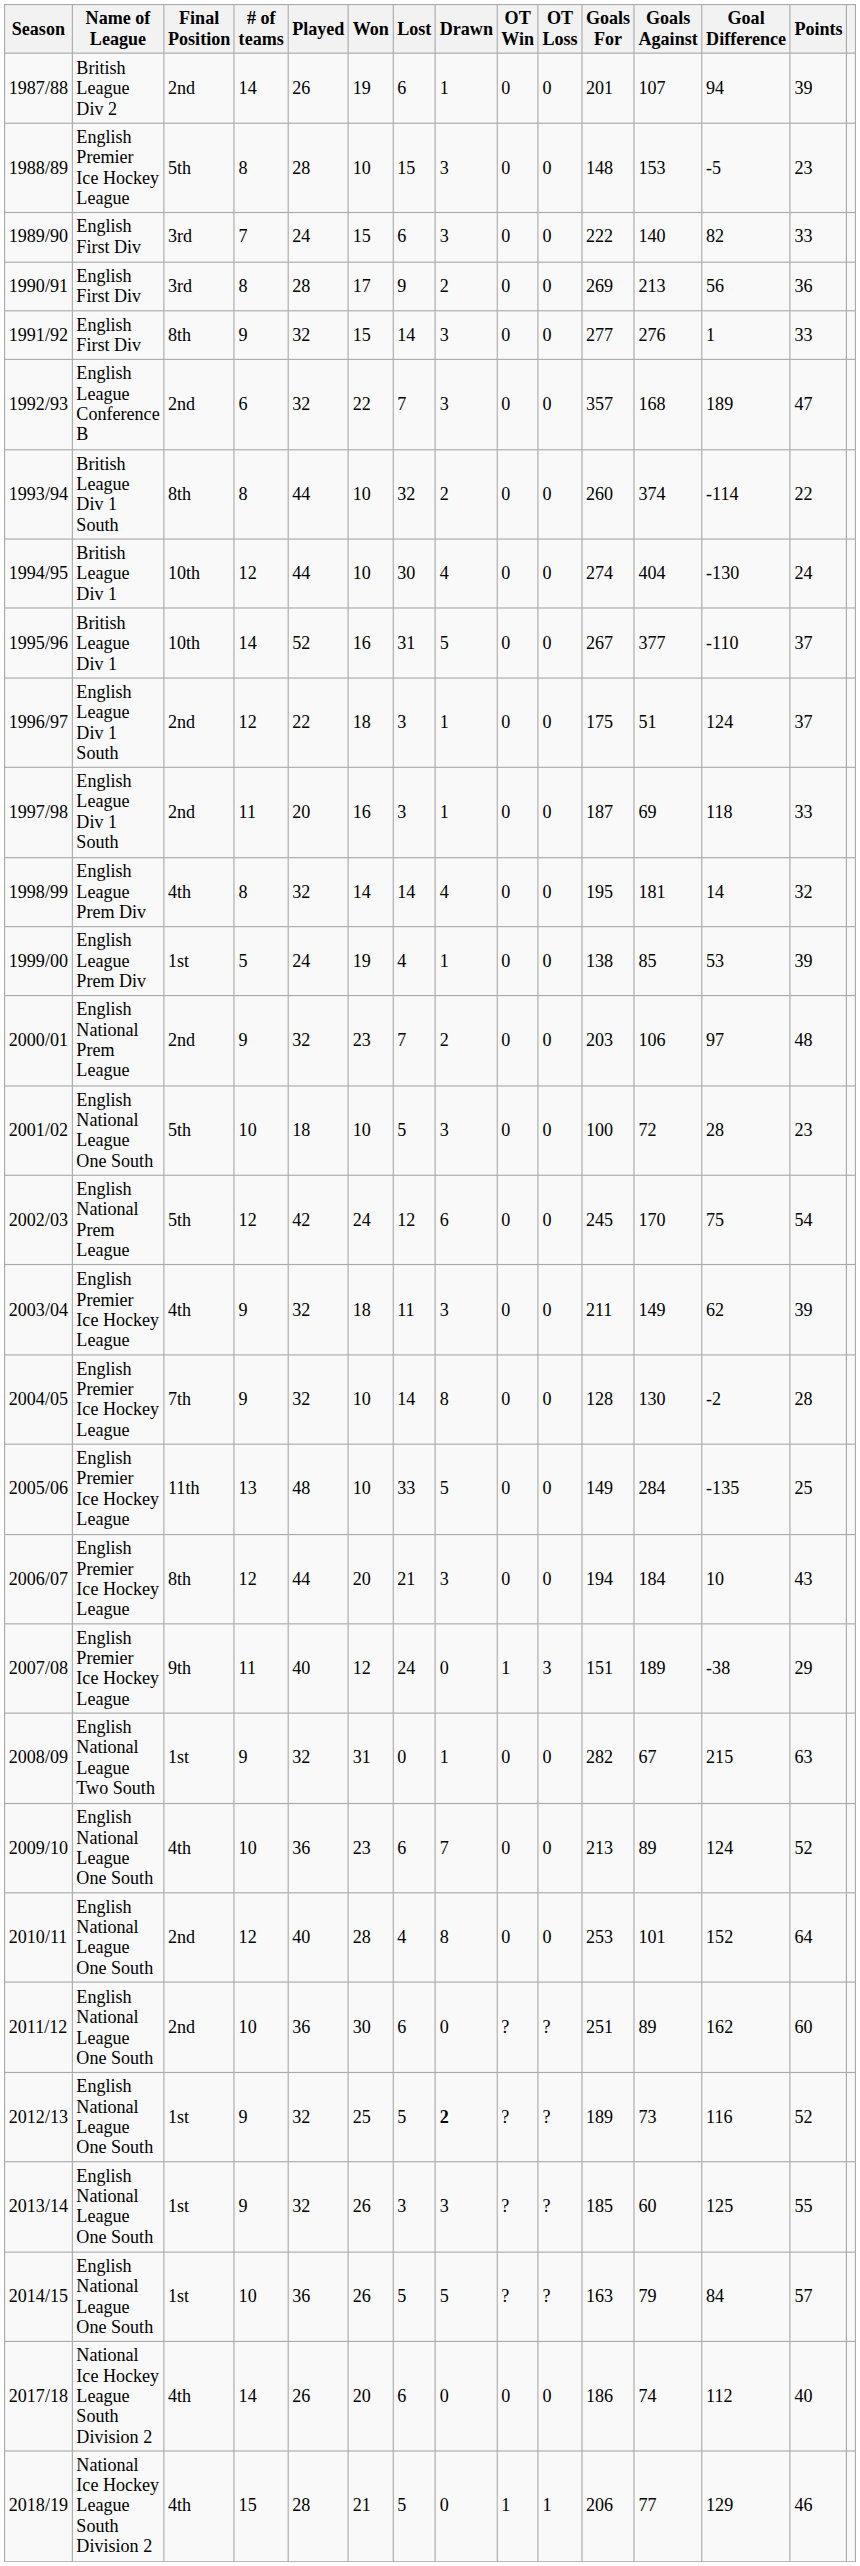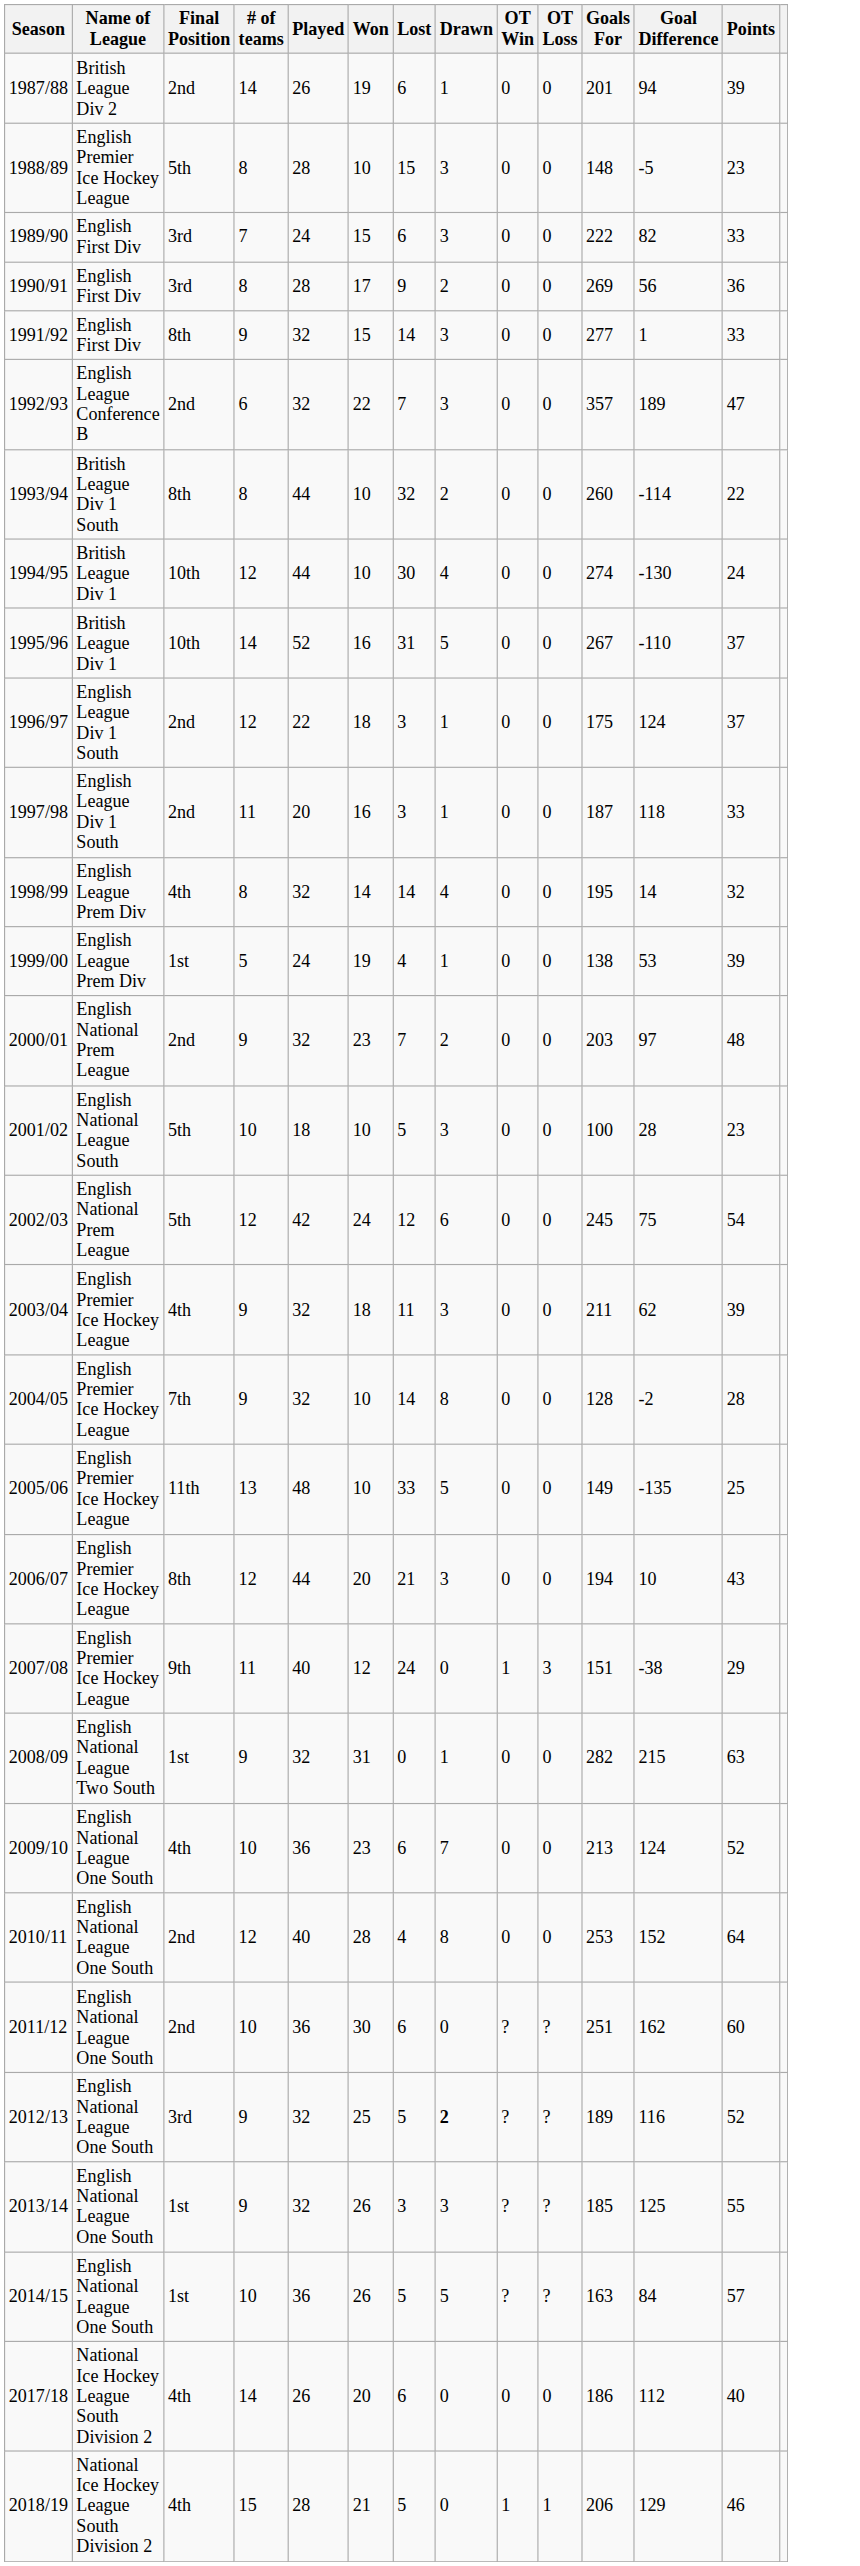- column: Goals Against | 107 | 153 | 140 | 213 | 276 | 168 | 374 | 404 | 377 | 51 | 69 | 181 | 85 | 106 | 72 | 170 | 149 | 130 | 284 | 184 | 189 | 67 | 89 | 101 | 89 | 73 | 60 | 79 | 74 | 77
2001/02 | Name of League: English National League One South -> English National League South
2012/13 | Final Position: 1st -> 3rd
